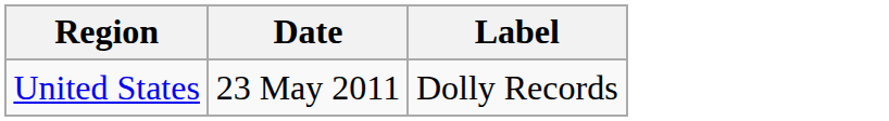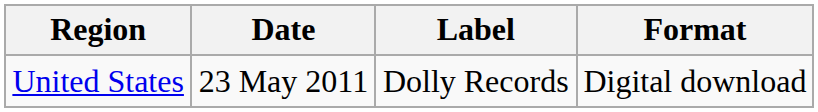+ column: Format | Digital download
